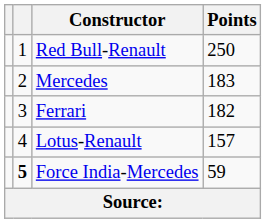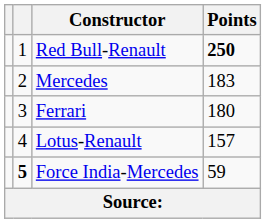Red Bull-Renault | Points: normal -> bold
Ferrari | Points: 182 -> 180
